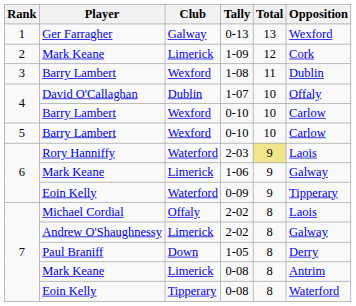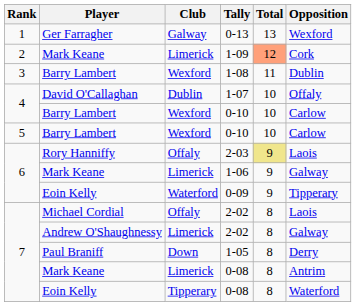1-09 | Total: no background -> lightsalmon background
2-03 | Club: Waterford -> Offaly
